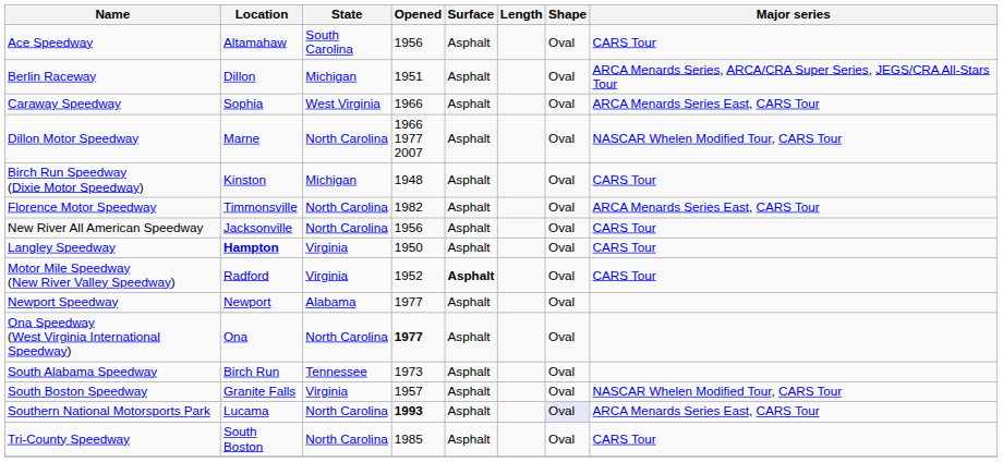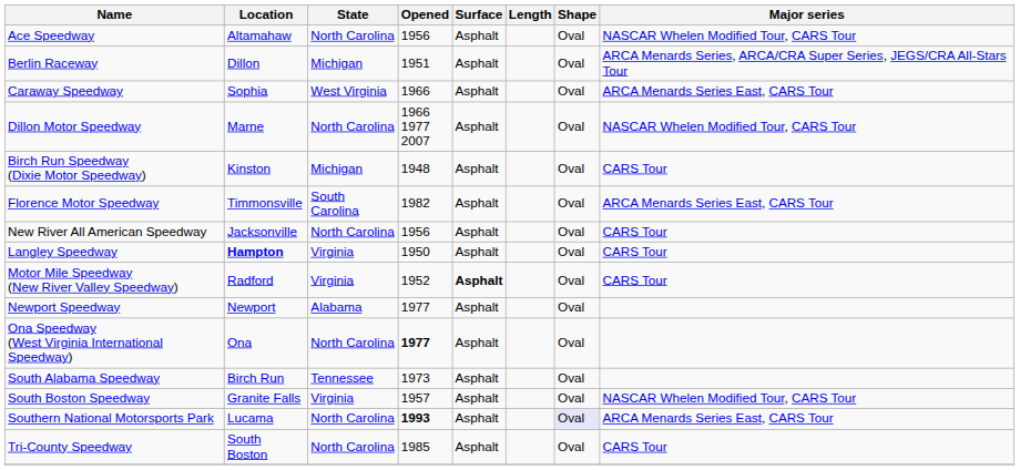Ace Speedway | State: South Carolina -> North Carolina
Ace Speedway | Major series: CARS Tour -> NASCAR Whelen Modified Tour, CARS Tour
Florence Motor Speedway | State: North Carolina -> South Carolina
